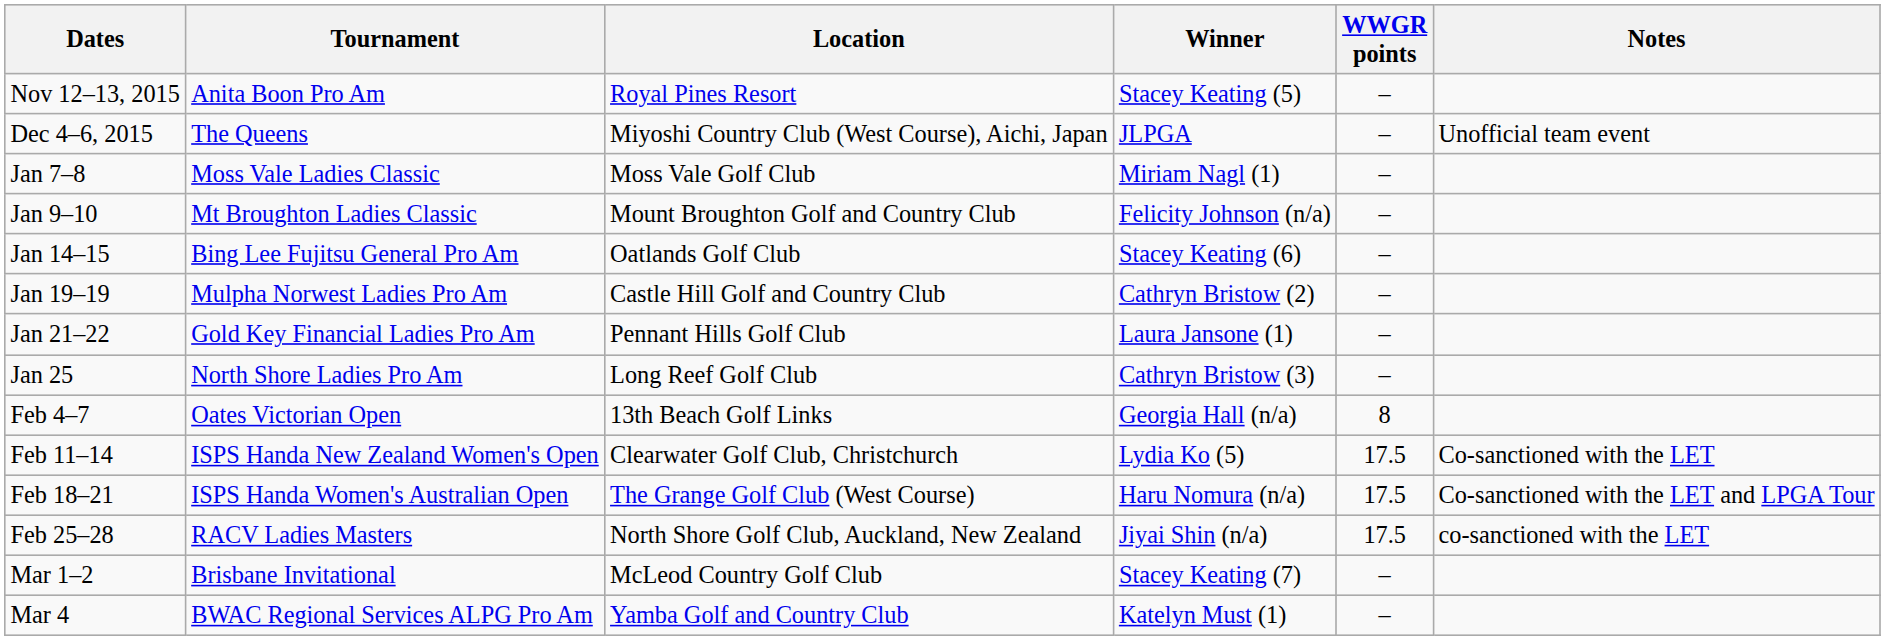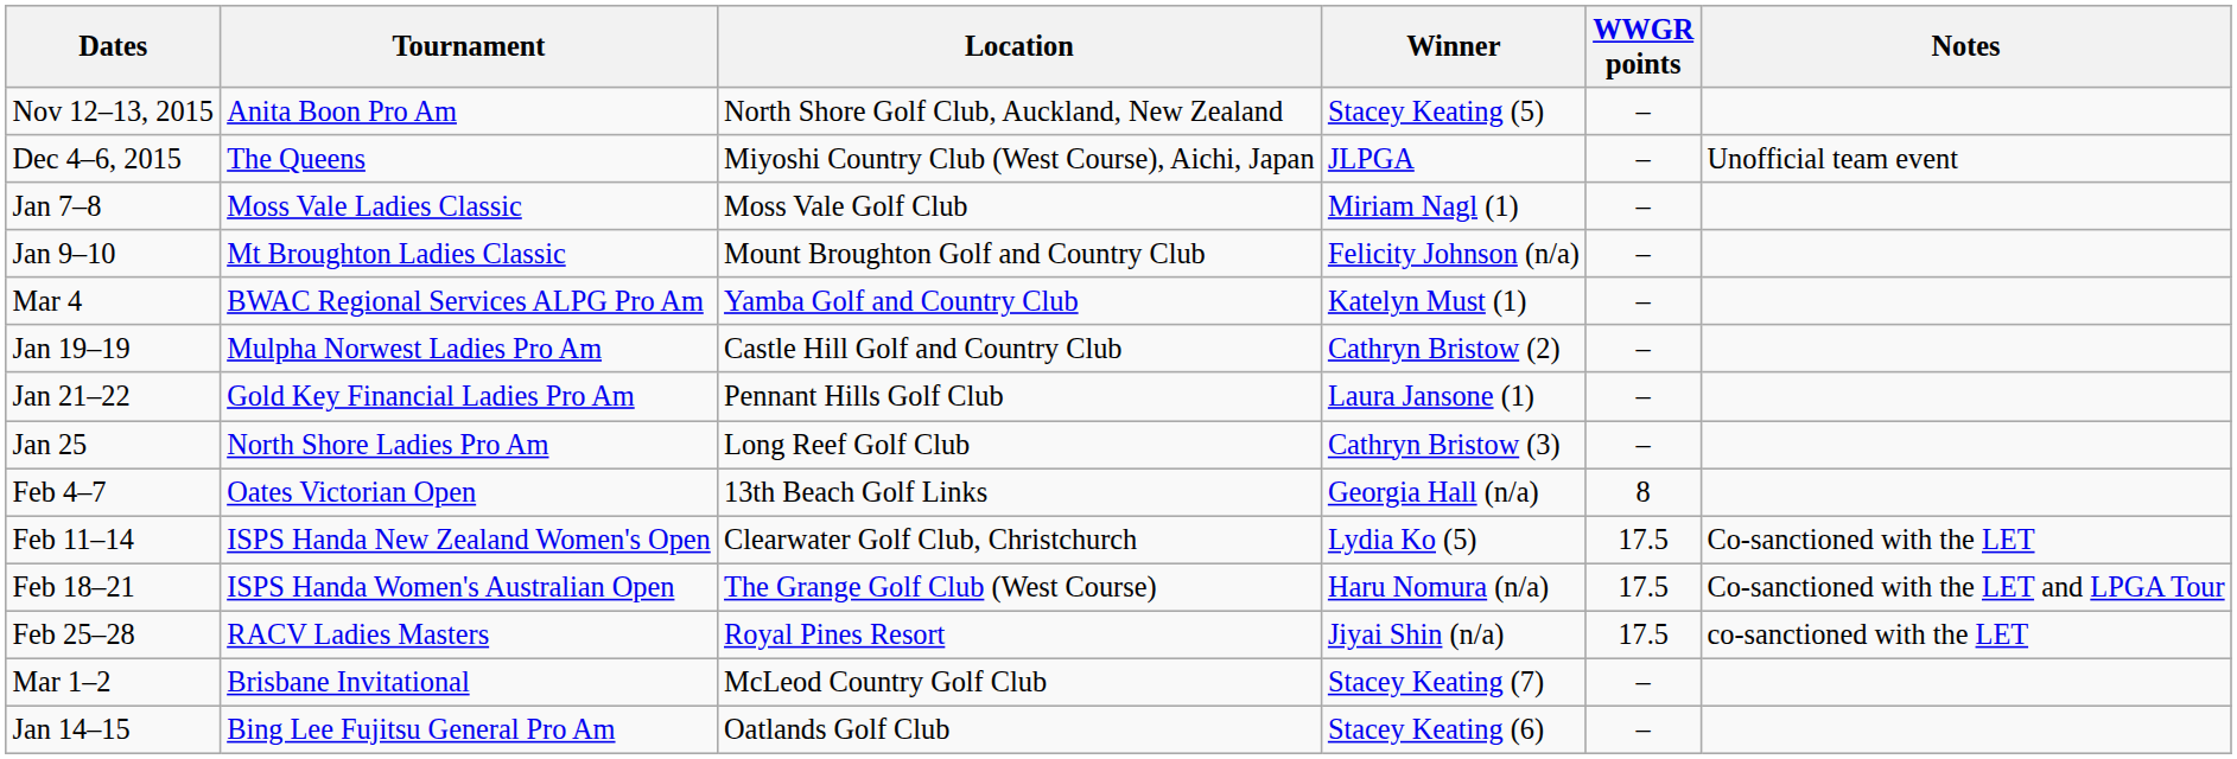Nov 12–13, 2015 | Location: Royal Pines Resort -> North Shore Golf Club, Auckland, New Zealand
rows swapped: Jan 14–15 <-> Mar 4
Feb 25–28 | Location: North Shore Golf Club, Auckland, New Zealand -> Royal Pines Resort
